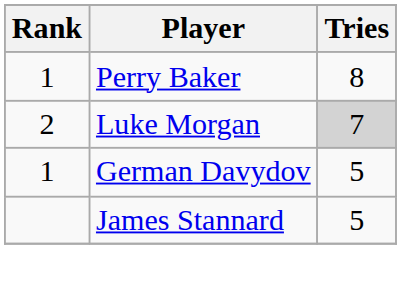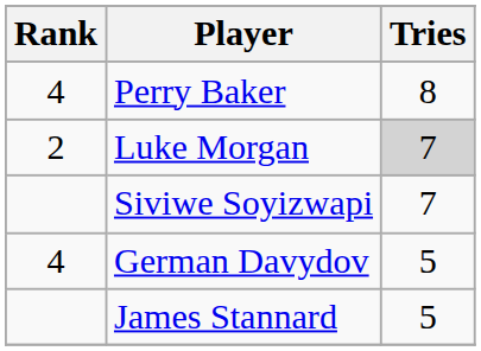Perry Baker | Rank: 1 -> 4
+ row: Siviwe Soyizwapi | 7
German Davydov | Rank: 1 -> 4
